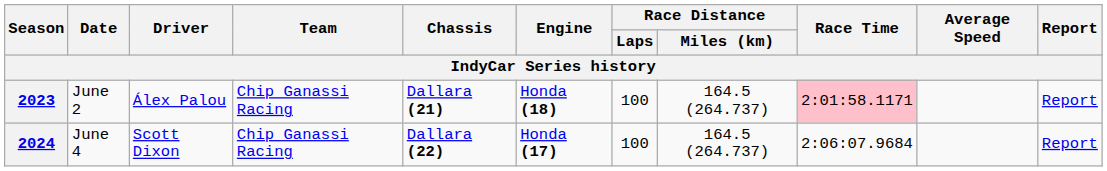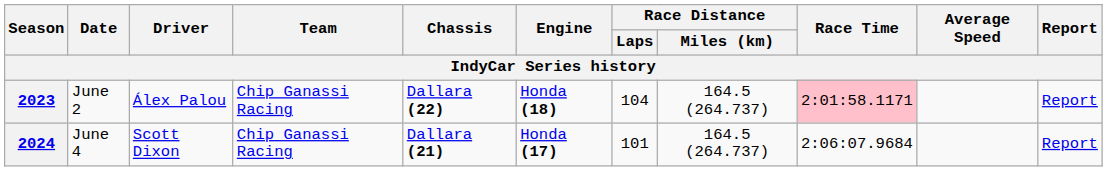2023 | Chassis: Dallara (21) -> Dallara (22)
2023 | Race Distance / Laps: 100 -> 104
2024 | Chassis: Dallara (22) -> Dallara (21)
2024 | Race Distance / Laps: 100 -> 101
